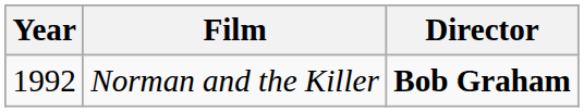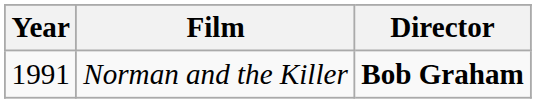Norman and the Killer | Year: 1992 -> 1991
